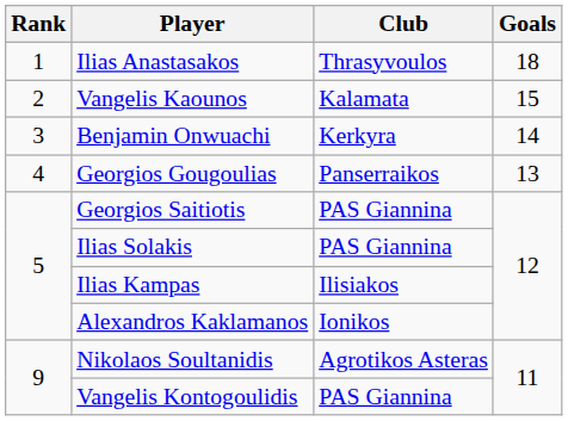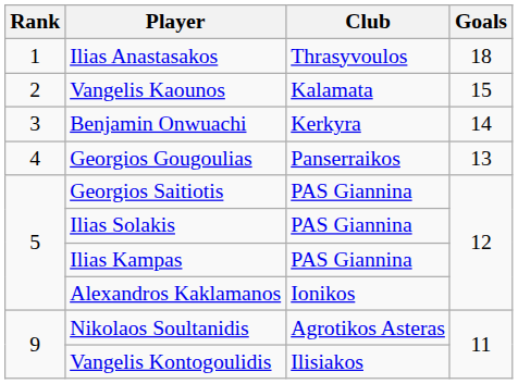Ilias Kampas | Club: Ilisiakos -> PAS Giannina
Vangelis Kontogoulidis | Club: PAS Giannina -> Ilisiakos
